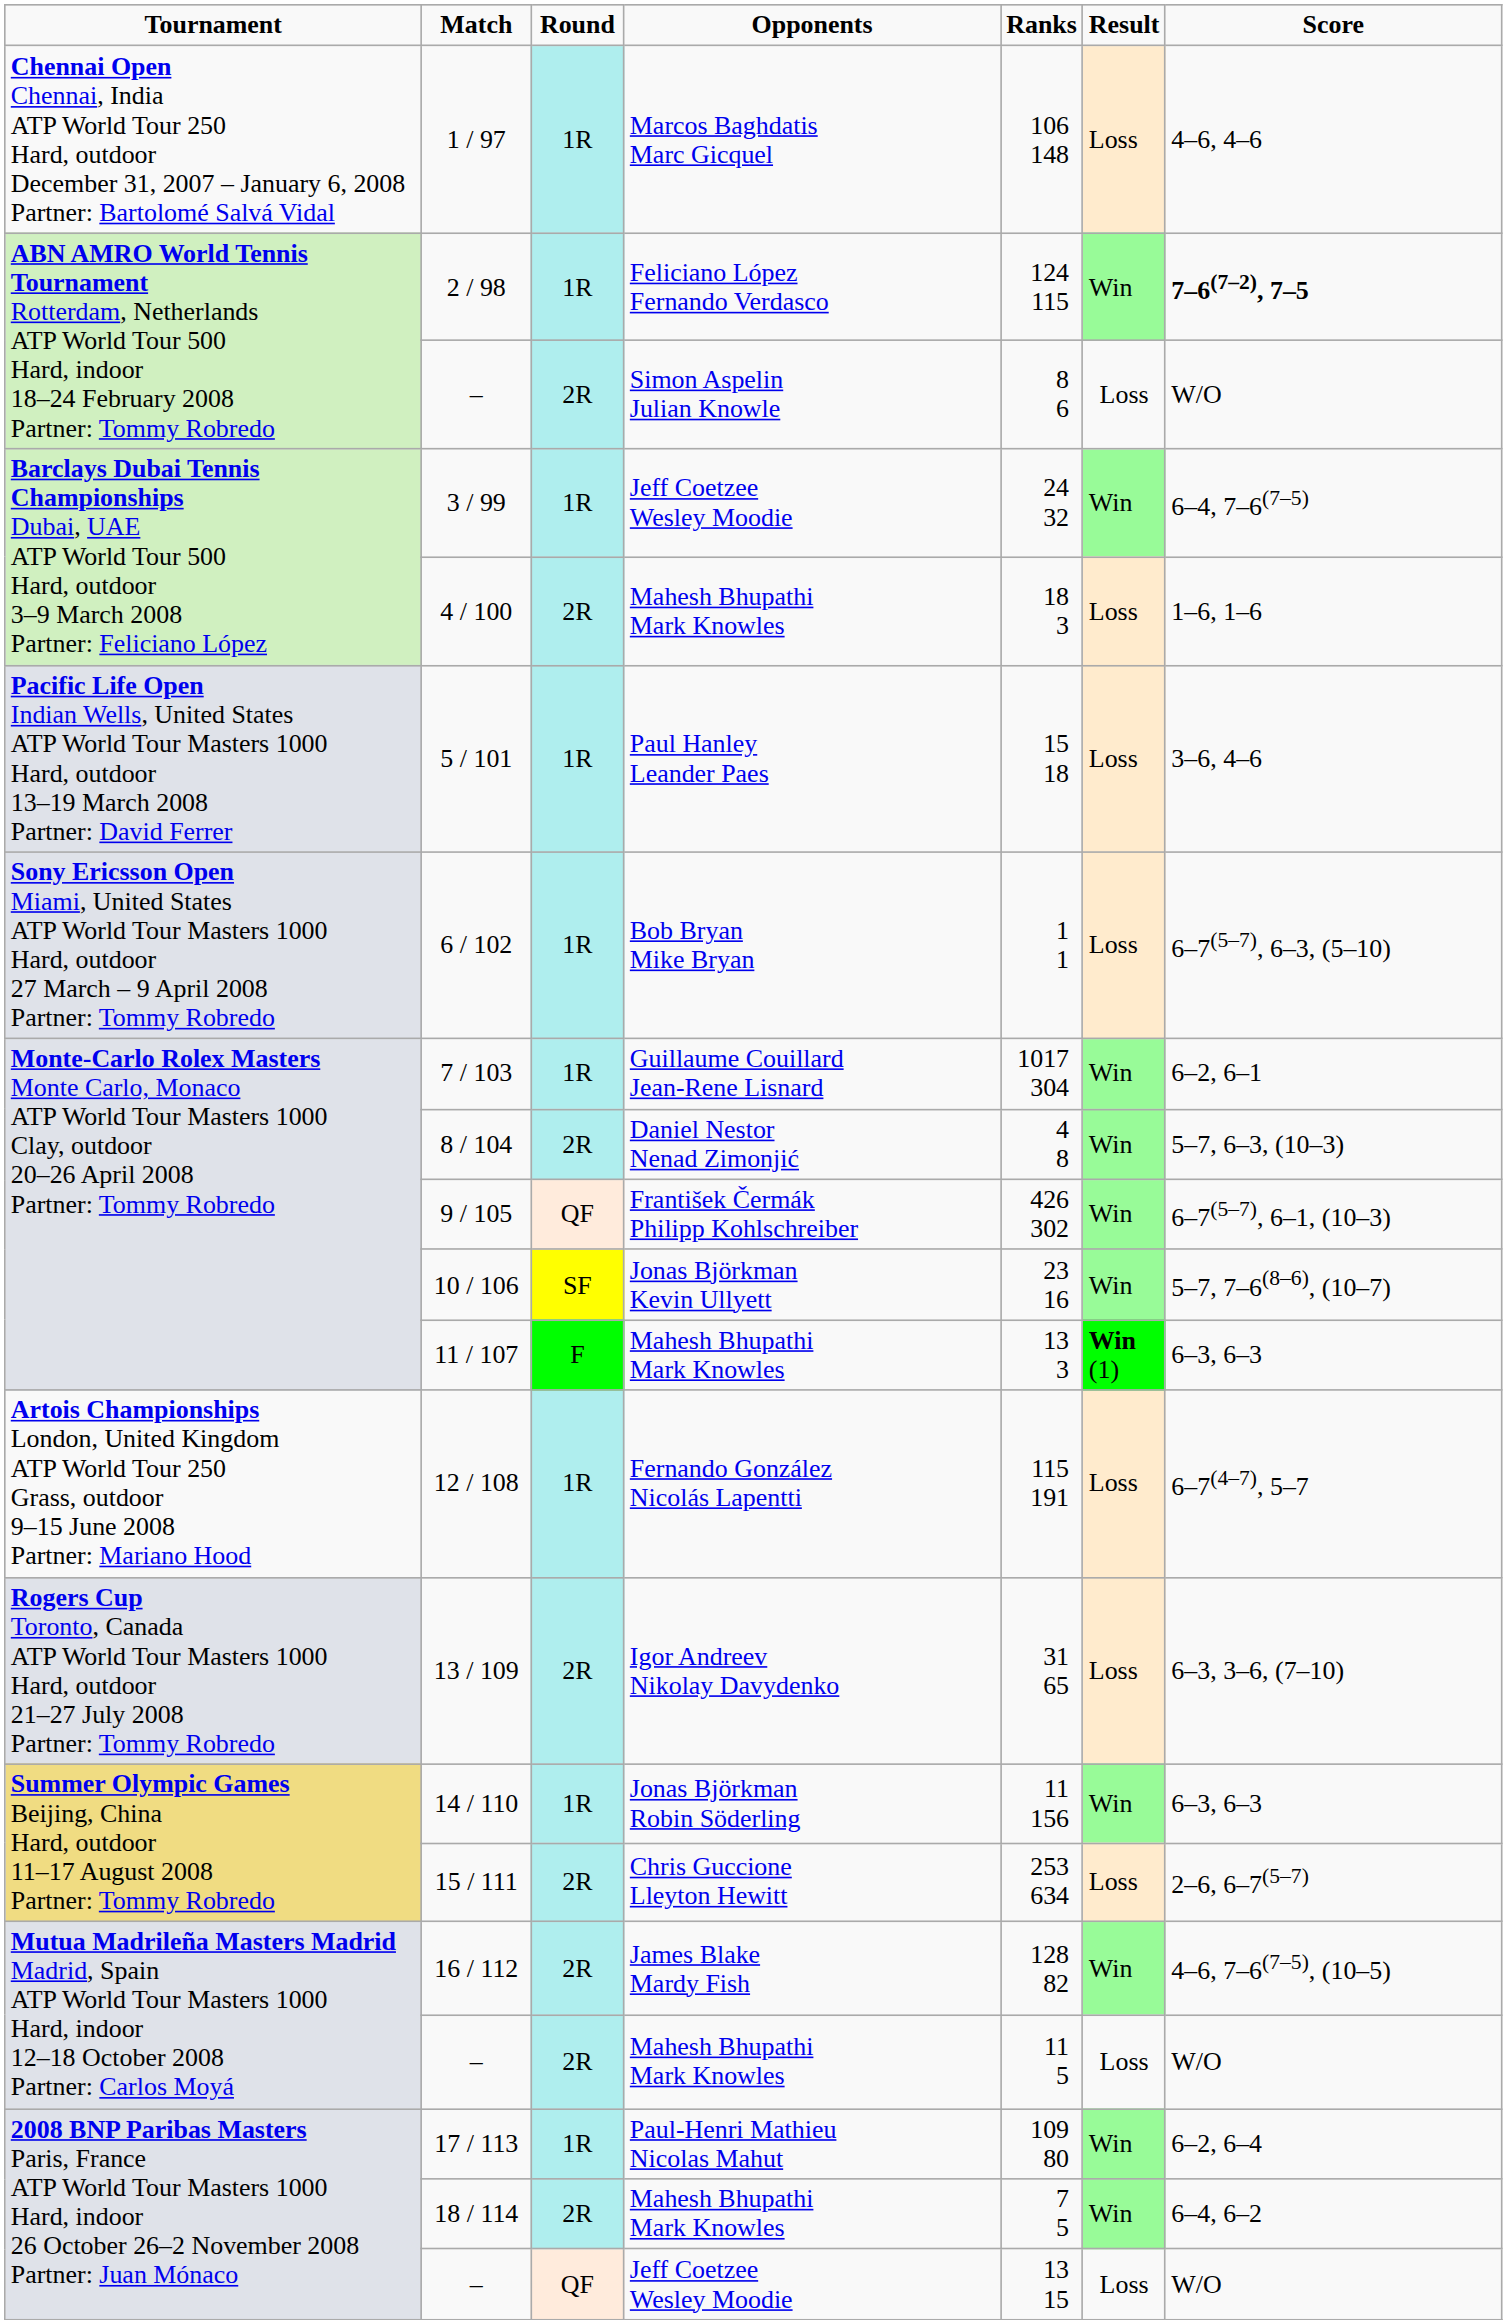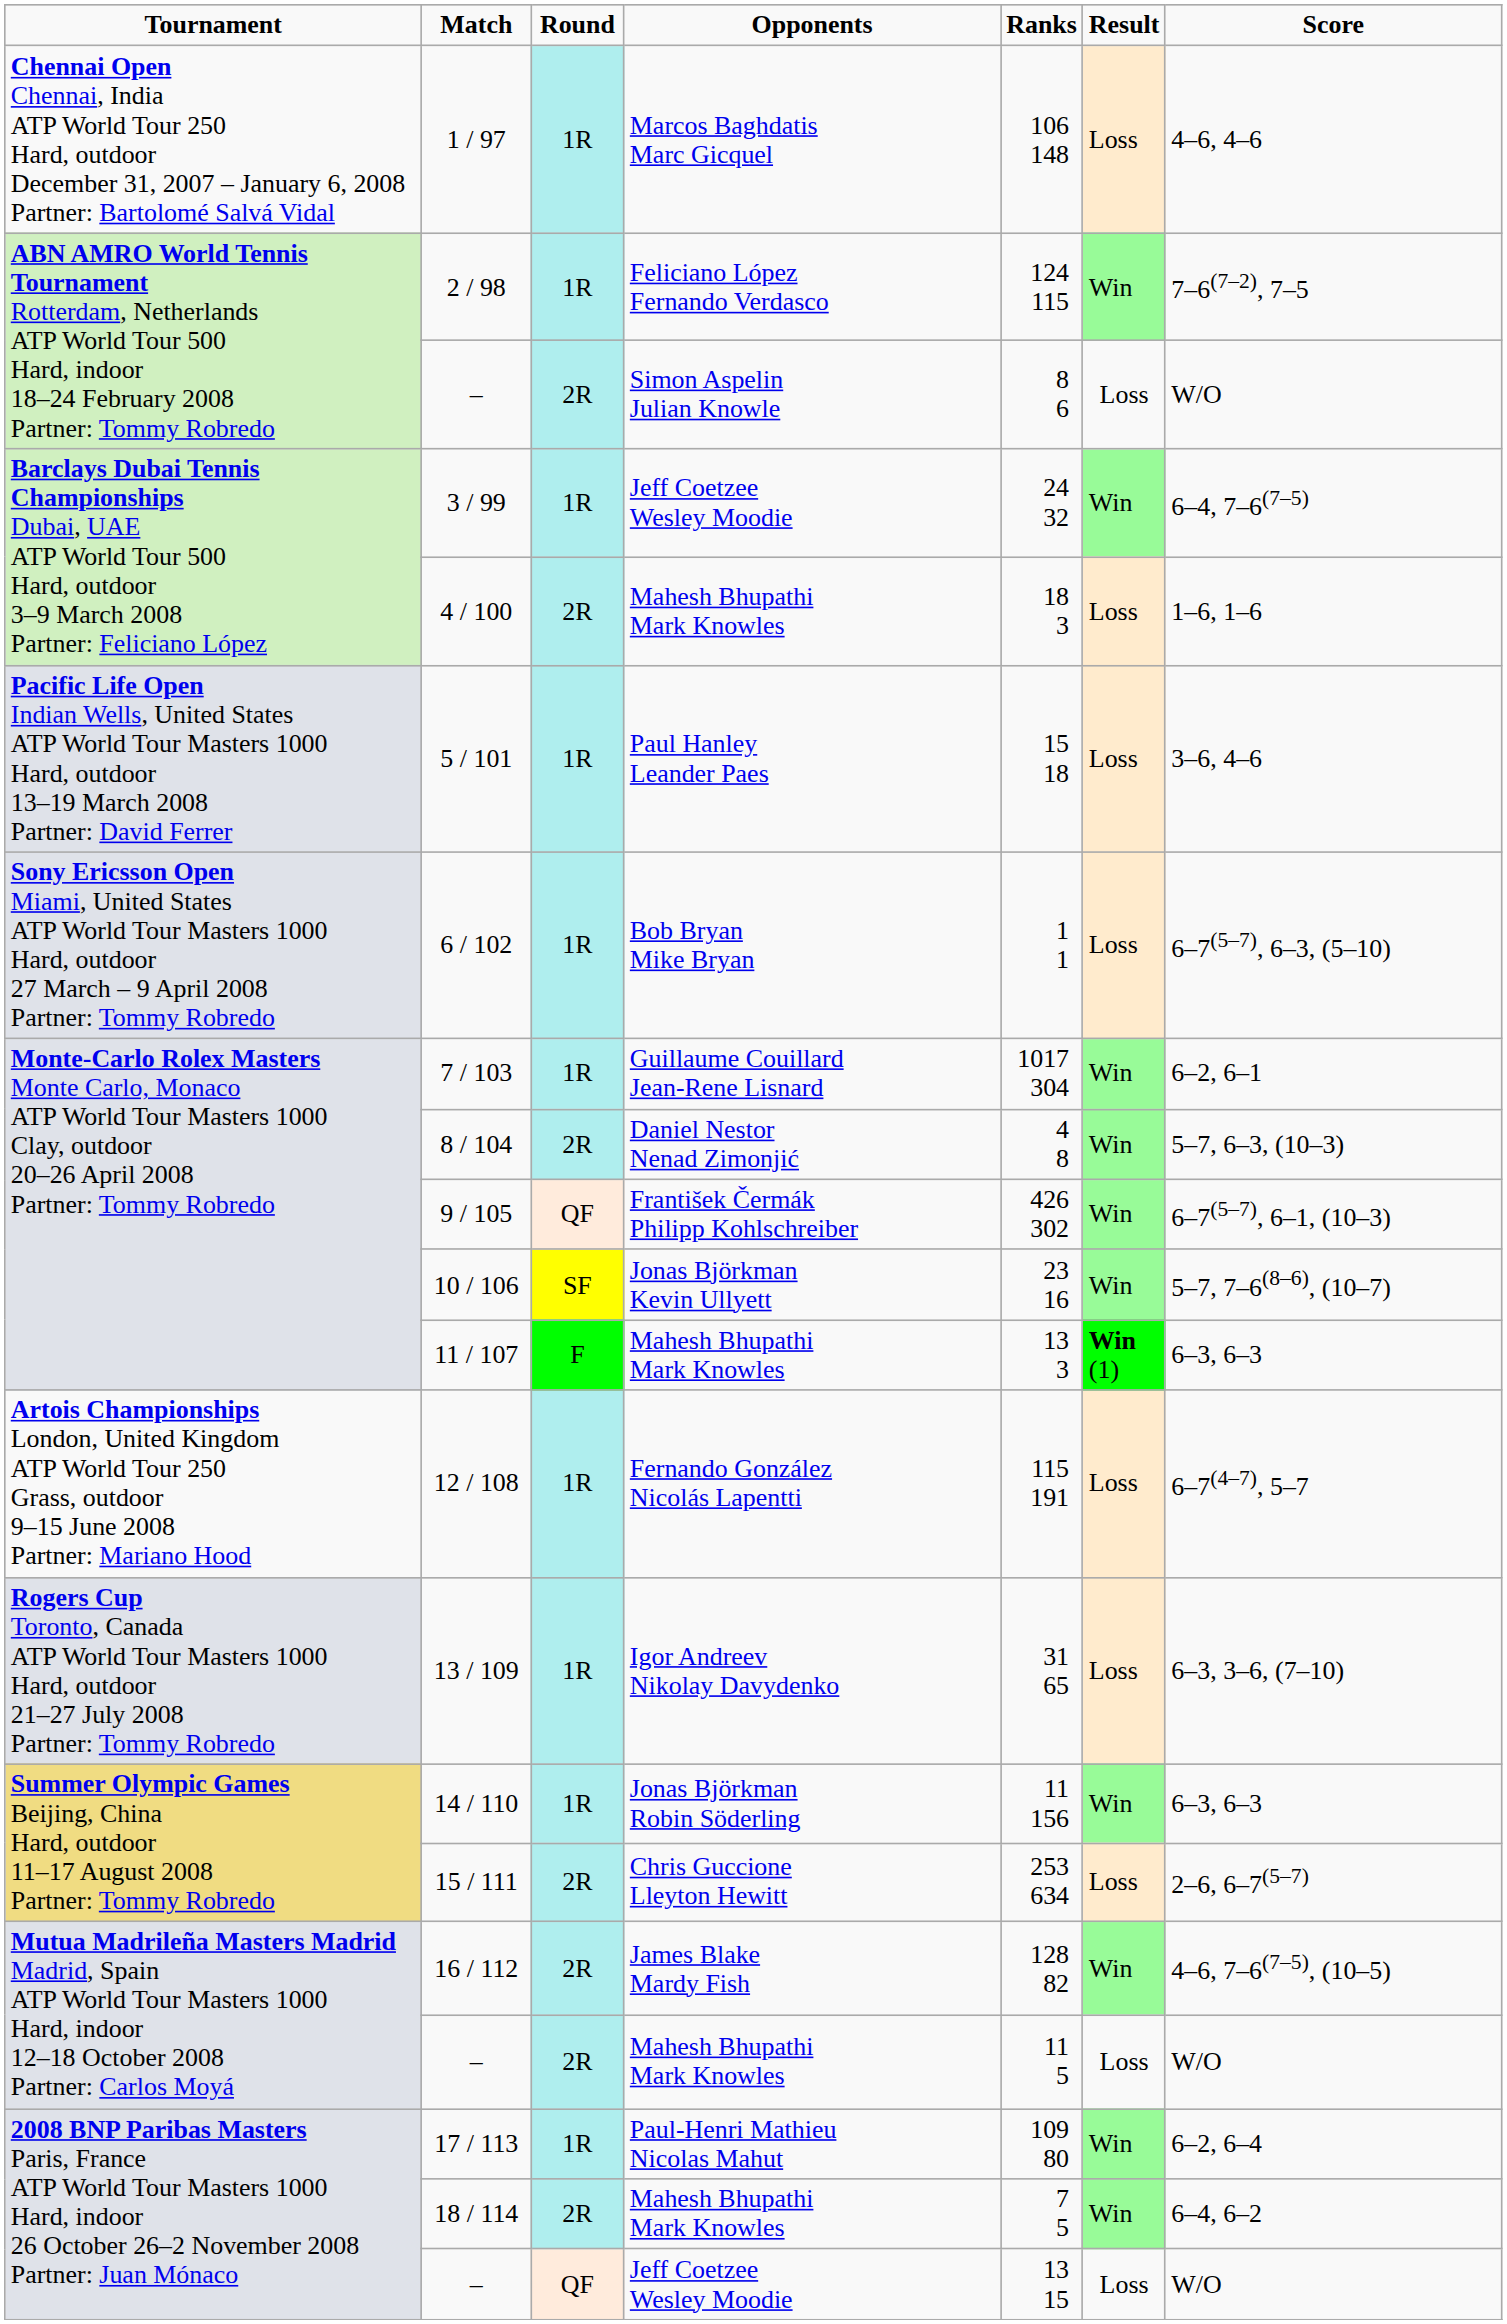2 / 98 | column 7: bold -> normal
13 / 109 | column 3: 2R -> 1R
